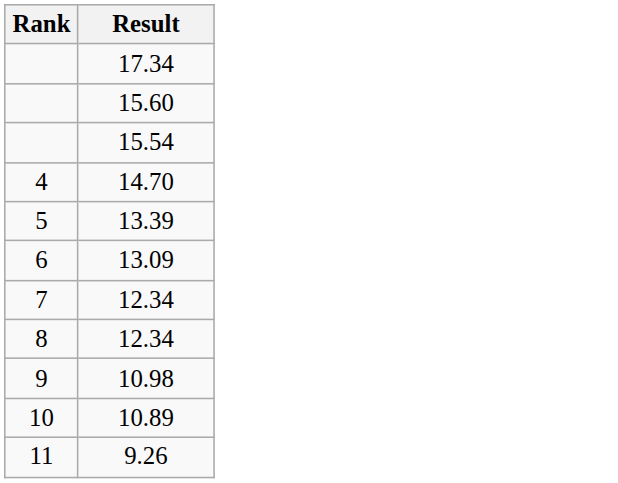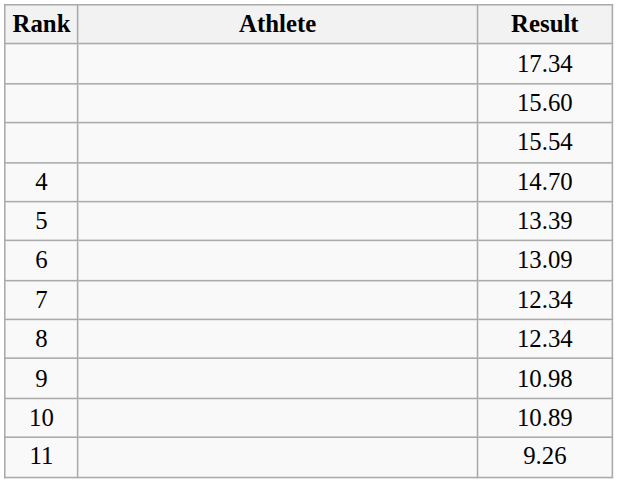+ column: Athlete
